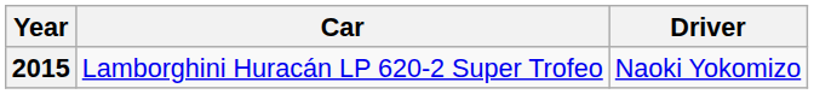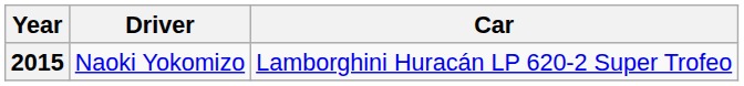columns swapped: Driver <-> Car
